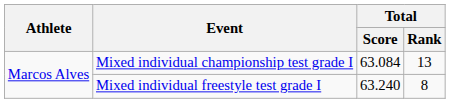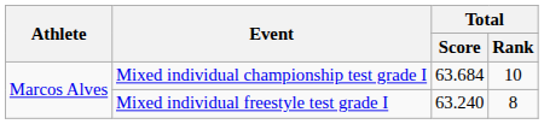Mixed individual championship test grade I | Total / Score: 63.084 -> 63.684
Mixed individual championship test grade I | Total / Rank: 13 -> 10
